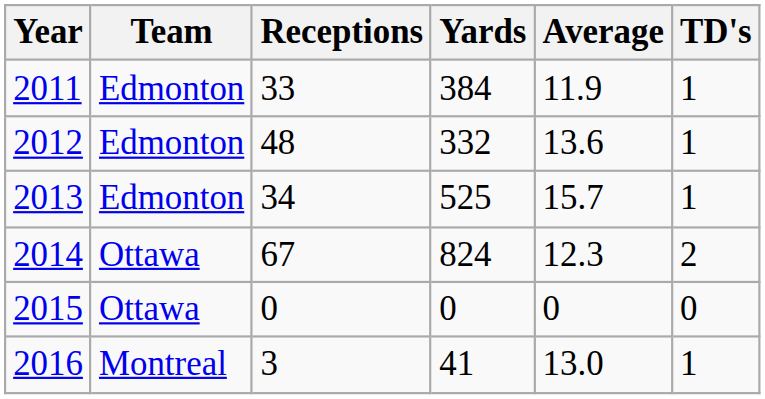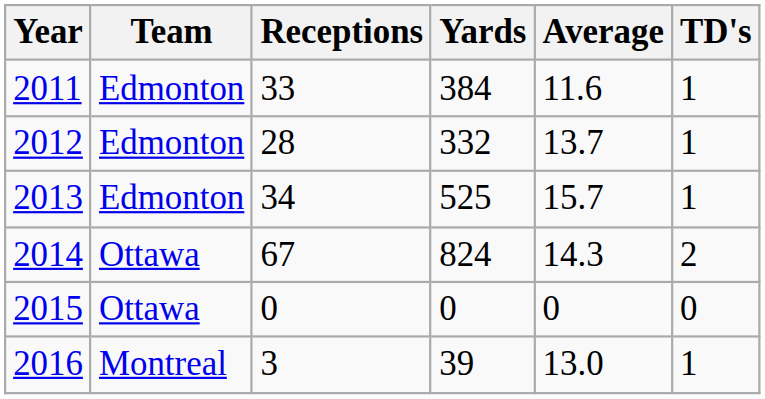2011 | Average: 11.9 -> 11.6
2012 | Receptions: 48 -> 28
2012 | Average: 13.6 -> 13.7
2014 | Average: 12.3 -> 14.3
2016 | Yards: 41 -> 39
